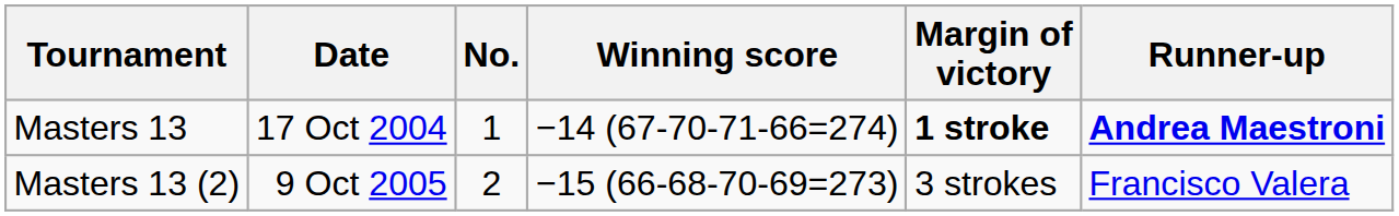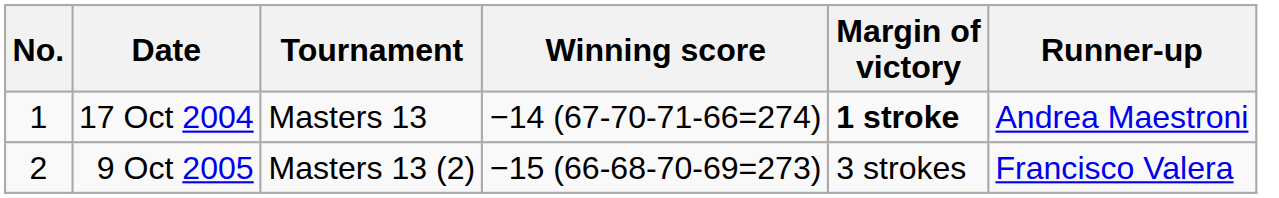columns swapped: No. <-> Tournament
17 Oct 2004 | Runner-up: bold -> normal
